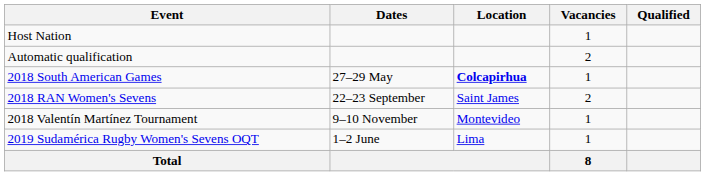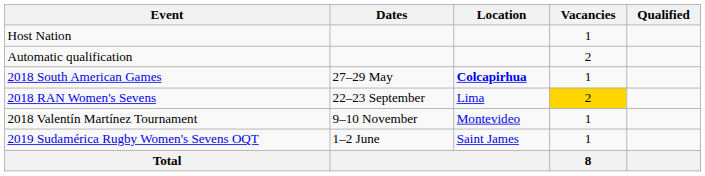2018 RAN Women's Sevens | Location: Saint James -> Lima
2018 RAN Women's Sevens | Vacancies: no background -> gold background
2019 Sudamérica Rugby Women's Sevens OQT | Location: Lima -> Saint James
